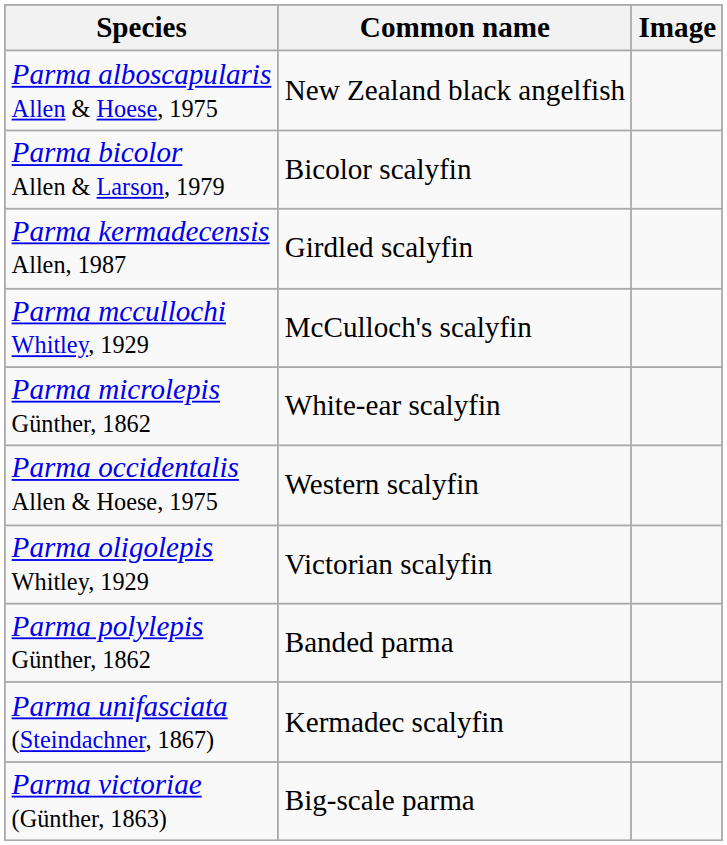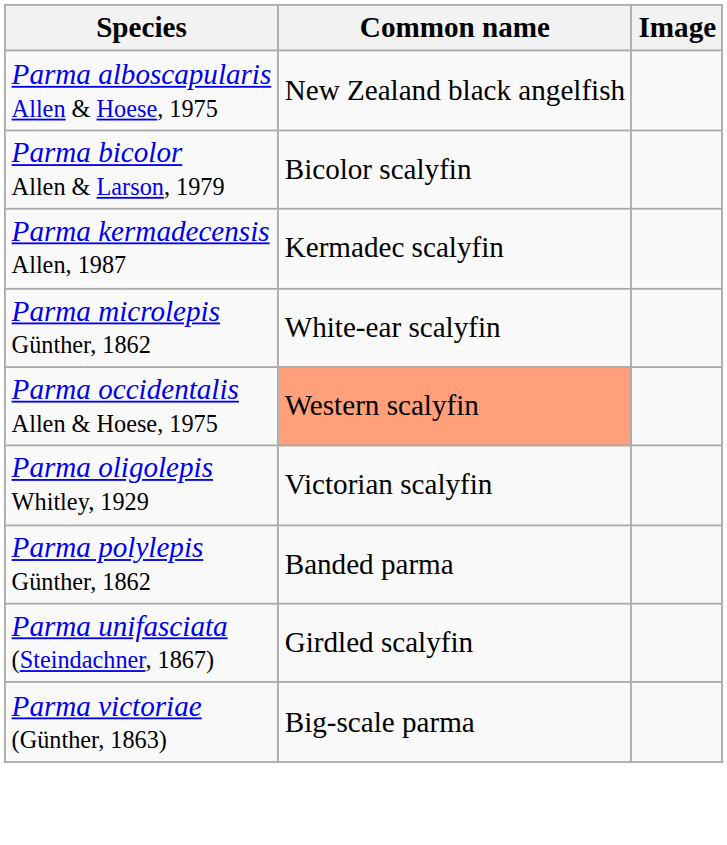Parma kermadecensis Allen, 1987 | Common name: Girdled scalyfin -> Kermadec scalyfin
- row: Parma mccullochi Whitley, 1929 | McCulloch's scalyfin
Parma occidentalis Allen & Hoese, 1975 | Common name: no background -> lightsalmon background
Parma unifasciata (Steindachner, 1867) | Common name: Kermadec scalyfin -> Girdled scalyfin
